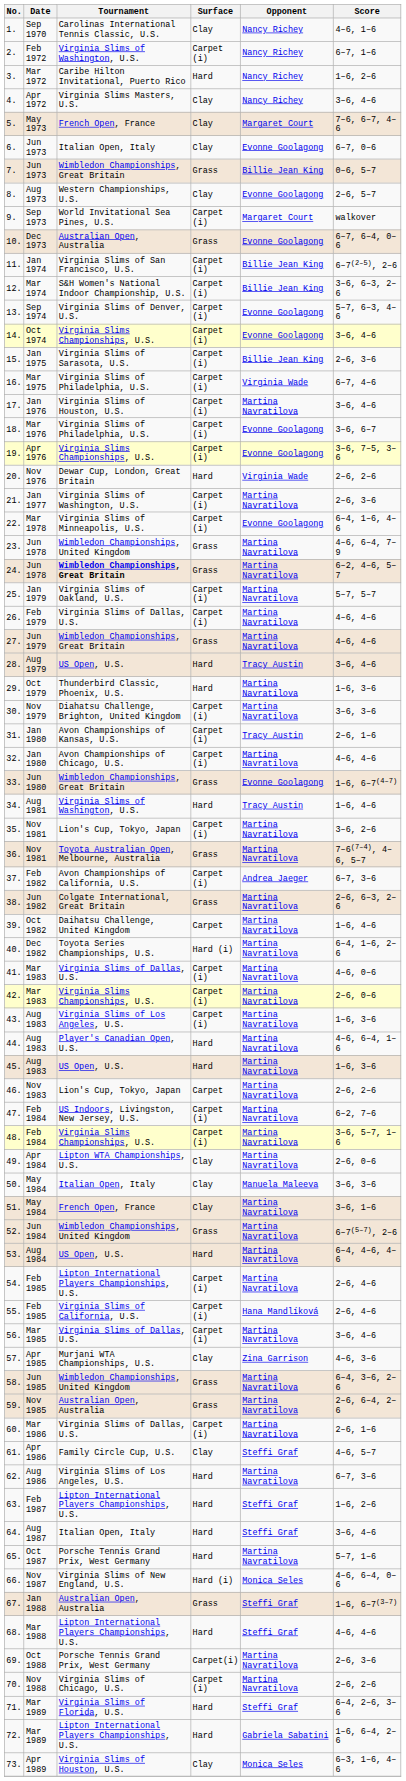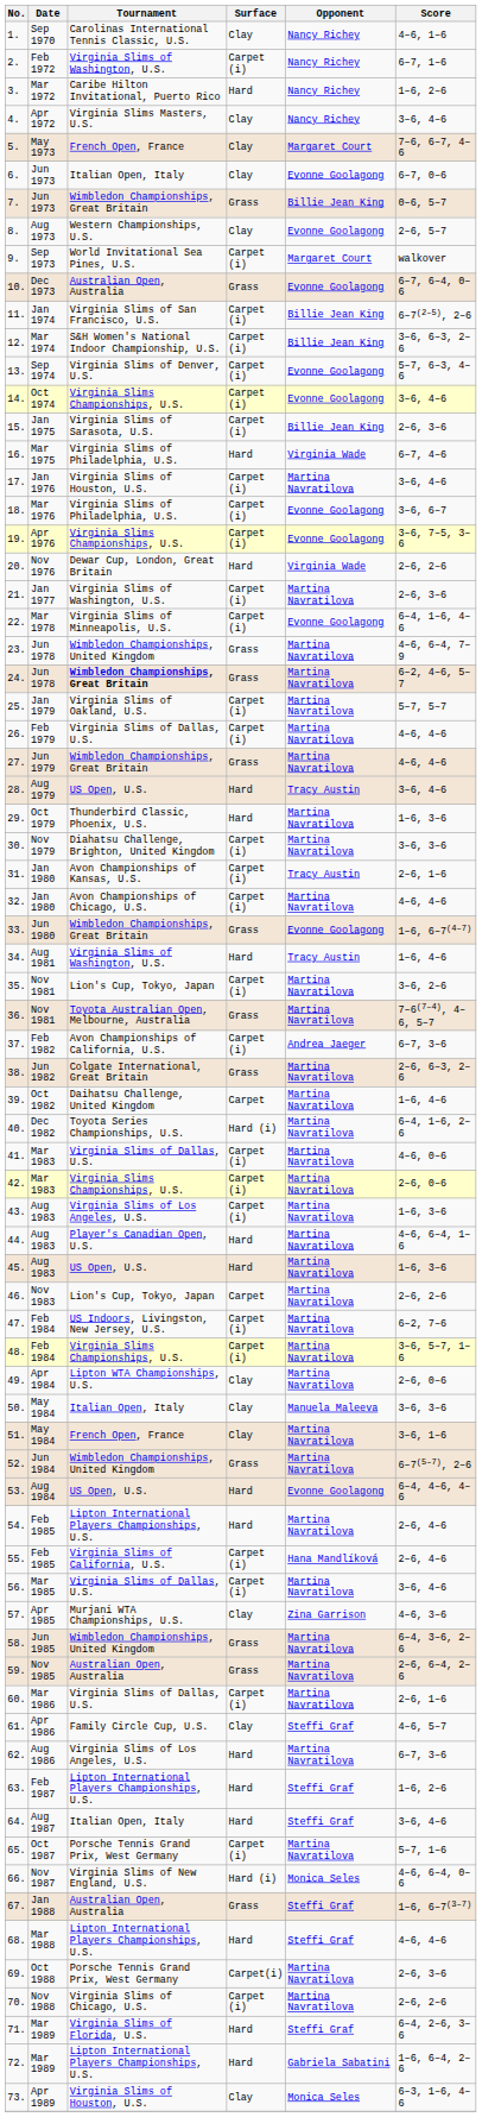16. | Surface: Carpet (i) -> Hard
53. | Opponent: Martina Navratilova -> Evonne Goolagong
54. | Surface: Carpet (i) -> Hard
65. | Surface: Hard -> Carpet (i)
